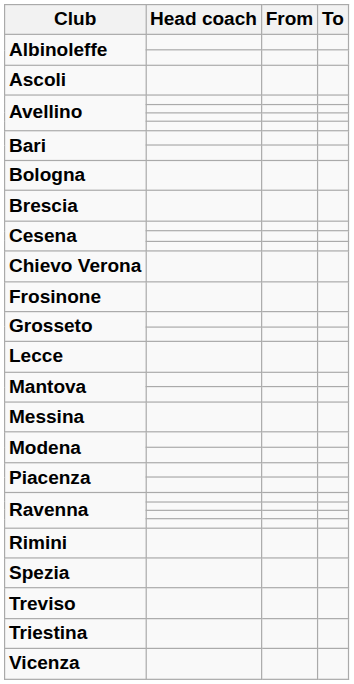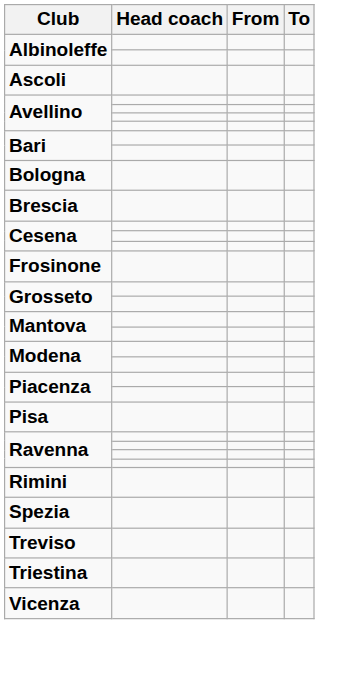- row: Chievo Verona
- row: Lecce
- row: Messina
+ row: Pisa
